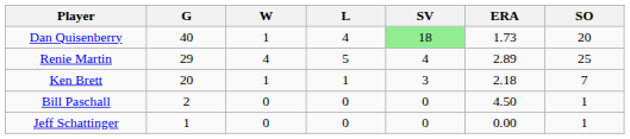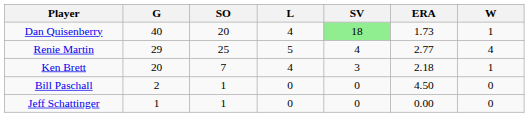columns swapped: W <-> SO
Renie Martin | ERA: 2.89 -> 2.77
Ken Brett | L: 1 -> 4
